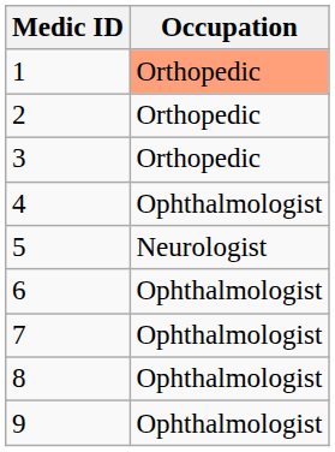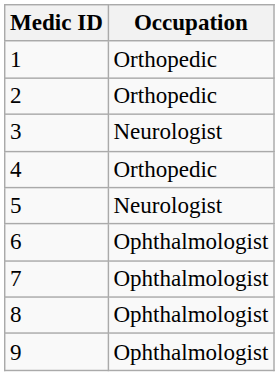1 | Occupation: lightsalmon background -> no background
3 | Occupation: Orthopedic -> Neurologist
4 | Occupation: Ophthalmologist -> Orthopedic
